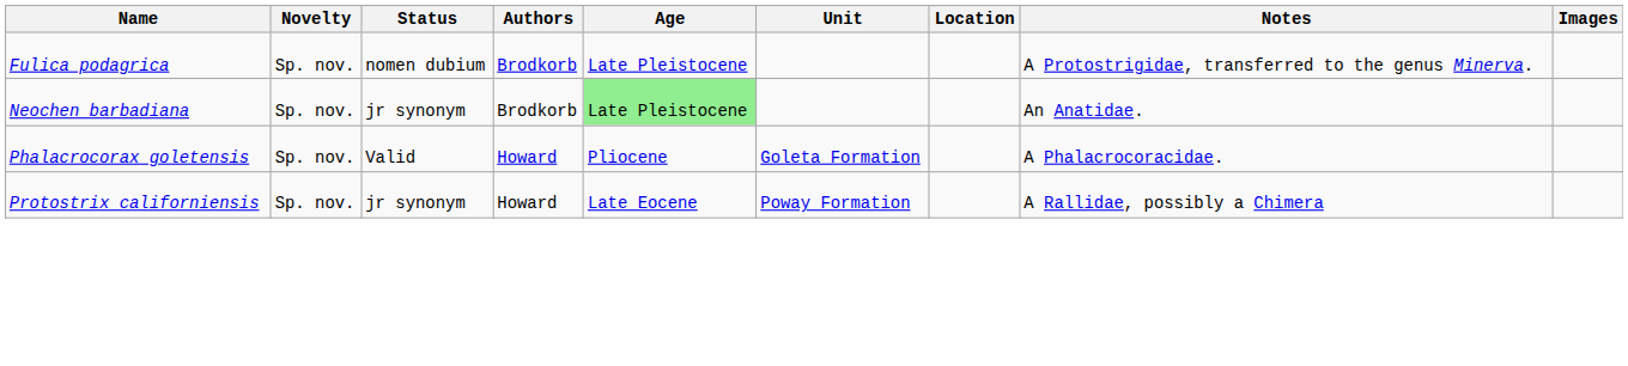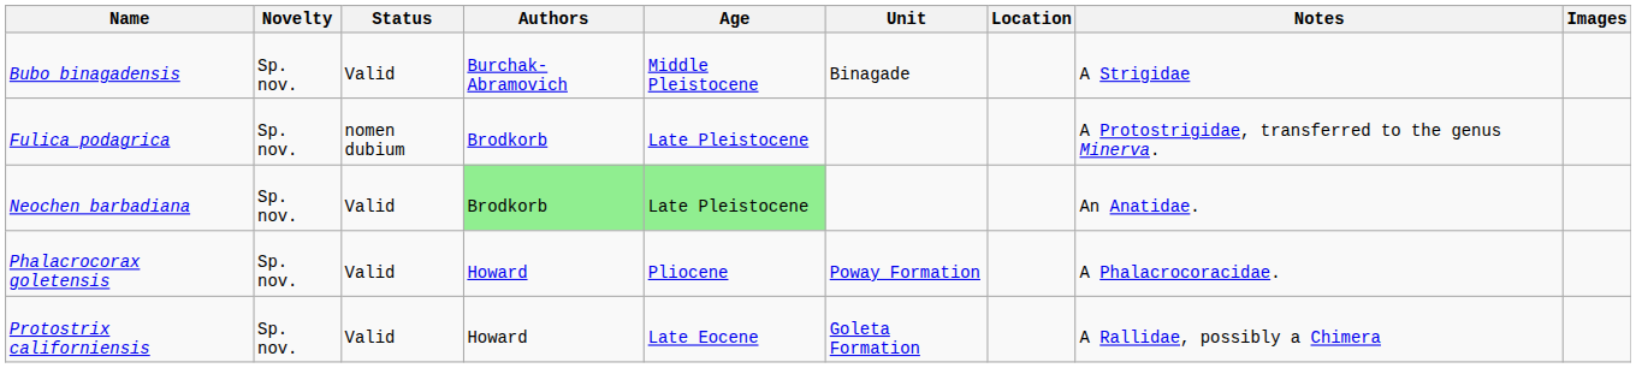+ row: Bubo binagadensis | Sp. nov. | Valid | Burchak-Abramovich | Middle Pleistocene | Binagade | A Strigidae
Neochen barbadiana | Status: jr synonym -> Valid
Neochen barbadiana | Authors: no background -> lightgreen background
Phalacrocorax goletensis | Unit: Goleta Formation -> Poway Formation
Protostrix californiensis | Status: jr synonym -> Valid
Protostrix californiensis | Unit: Poway Formation -> Goleta Formation
